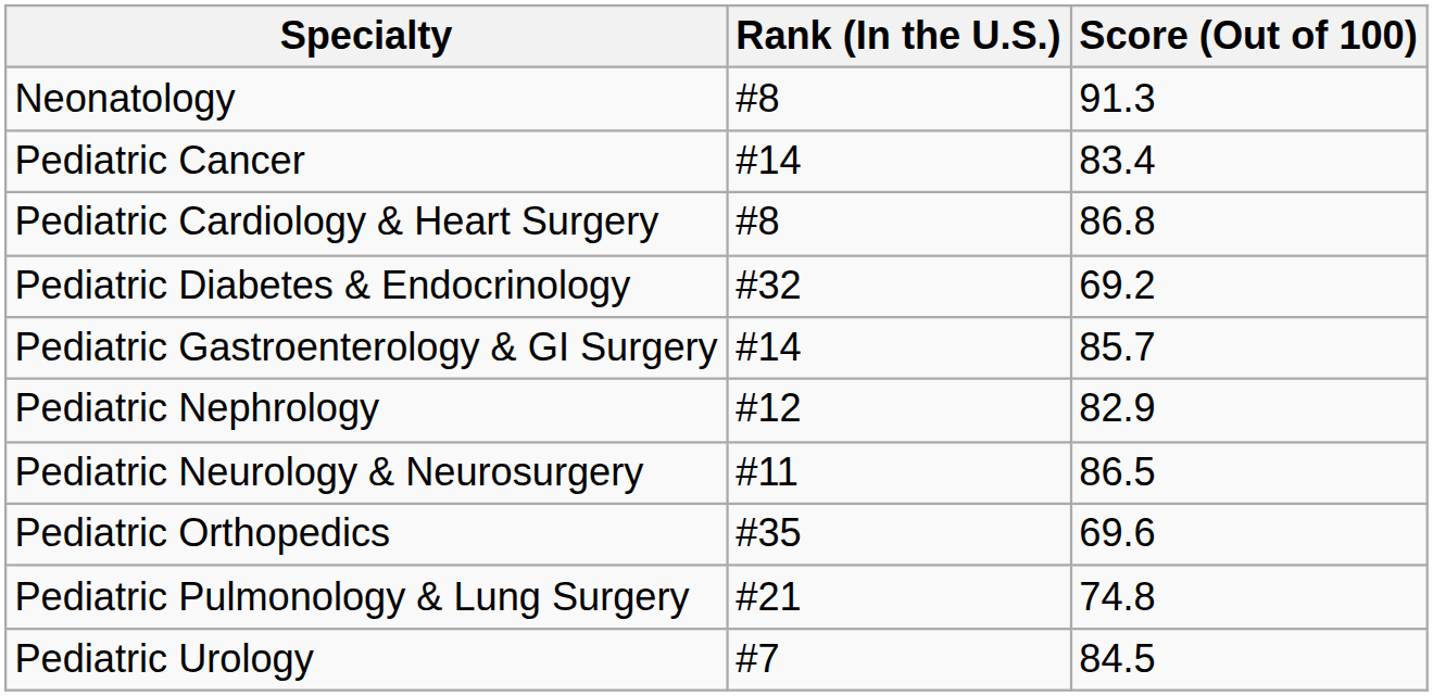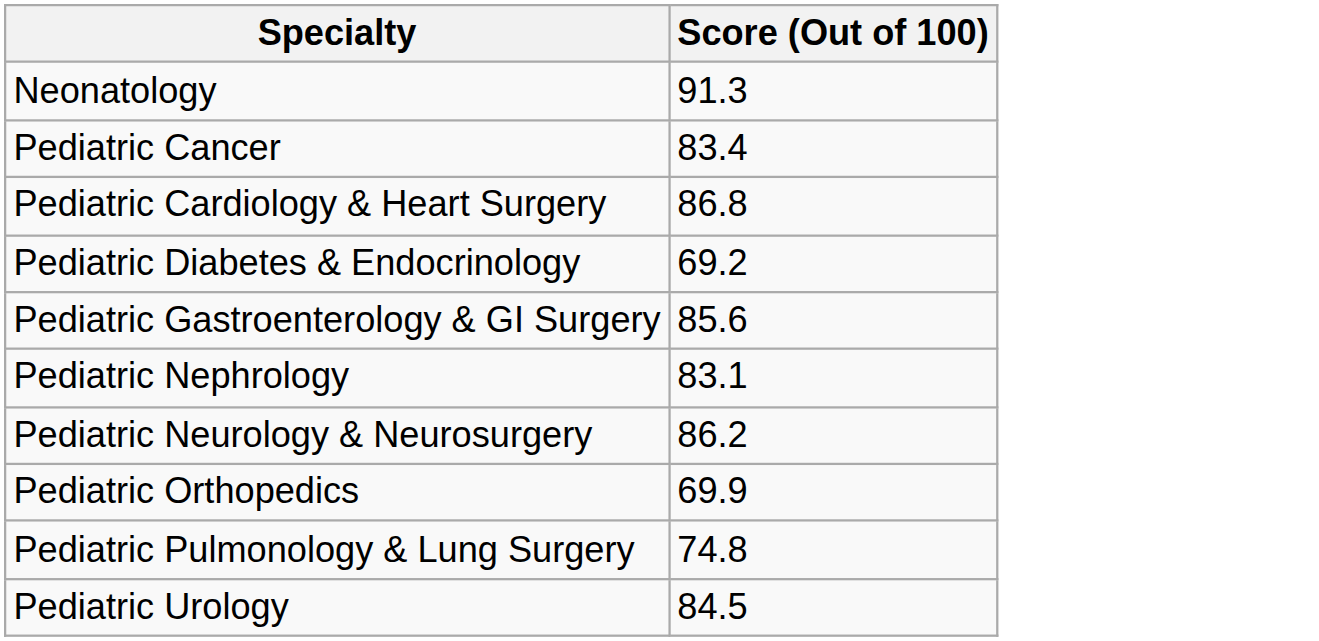- column: Rank (In the U.S.) | #8 | #14 | #8 | #32 | #14 | #12 | #11 | #35 | #21 | #7
Pediatric Gastroenterology & GI Surgery | Score (Out of 100): 85.7 -> 85.6
Pediatric Nephrology | Score (Out of 100): 82.9 -> 83.1
Pediatric Neurology & Neurosurgery | Score (Out of 100): 86.5 -> 86.2
Pediatric Orthopedics | Score (Out of 100): 69.6 -> 69.9
